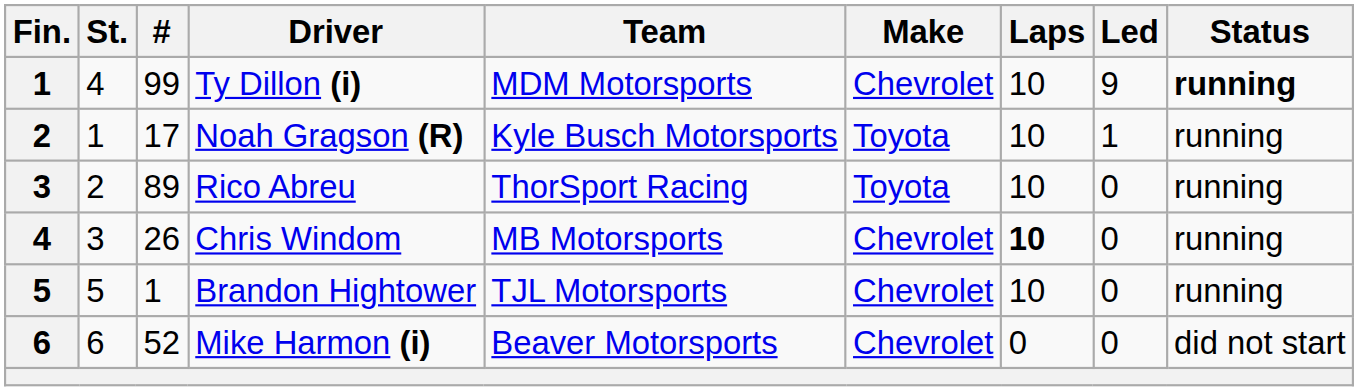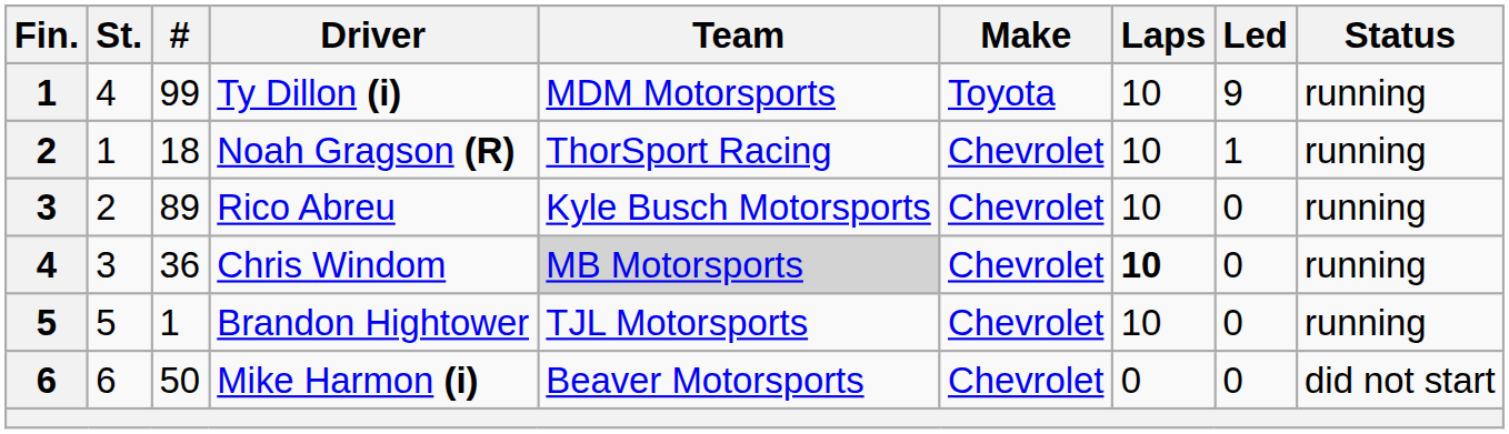Ty Dillon (i) | Make: Chevrolet -> Toyota
Ty Dillon (i) | Status: bold -> normal
Noah Gragson (R) | #: 17 -> 18
Noah Gragson (R) | Team: Kyle Busch Motorsports -> ThorSport Racing
Noah Gragson (R) | Make: Toyota -> Chevrolet
Rico Abreu | Team: ThorSport Racing -> Kyle Busch Motorsports
Rico Abreu | Make: Toyota -> Chevrolet
Chris Windom | #: 26 -> 36
Chris Windom | Team: no background -> lightgrey background
Mike Harmon (i) | #: 52 -> 50
